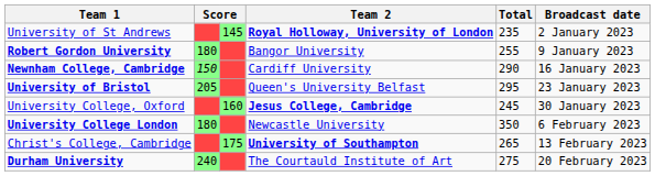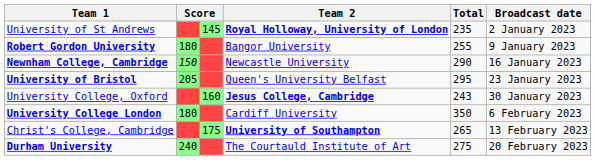Newnham College, Cambridge | Team 2: Cardiff University -> Newcastle University
University College, Oxford | Total: 245 -> 243
University College London | Team 2: Newcastle University -> Cardiff University
